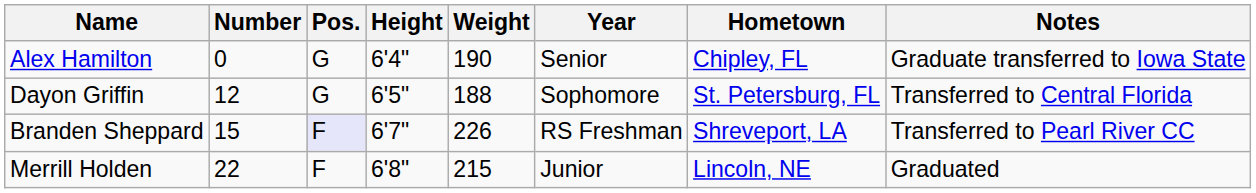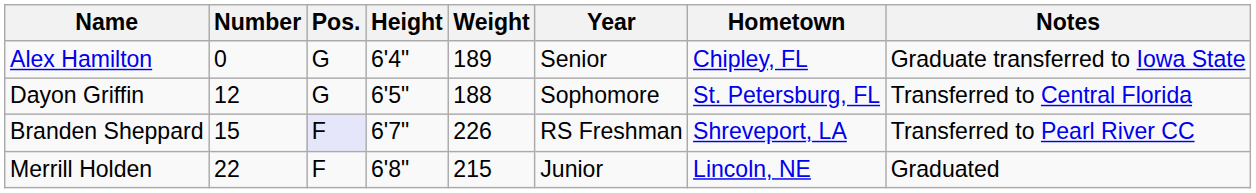Alex Hamilton | Weight: 190 -> 189
